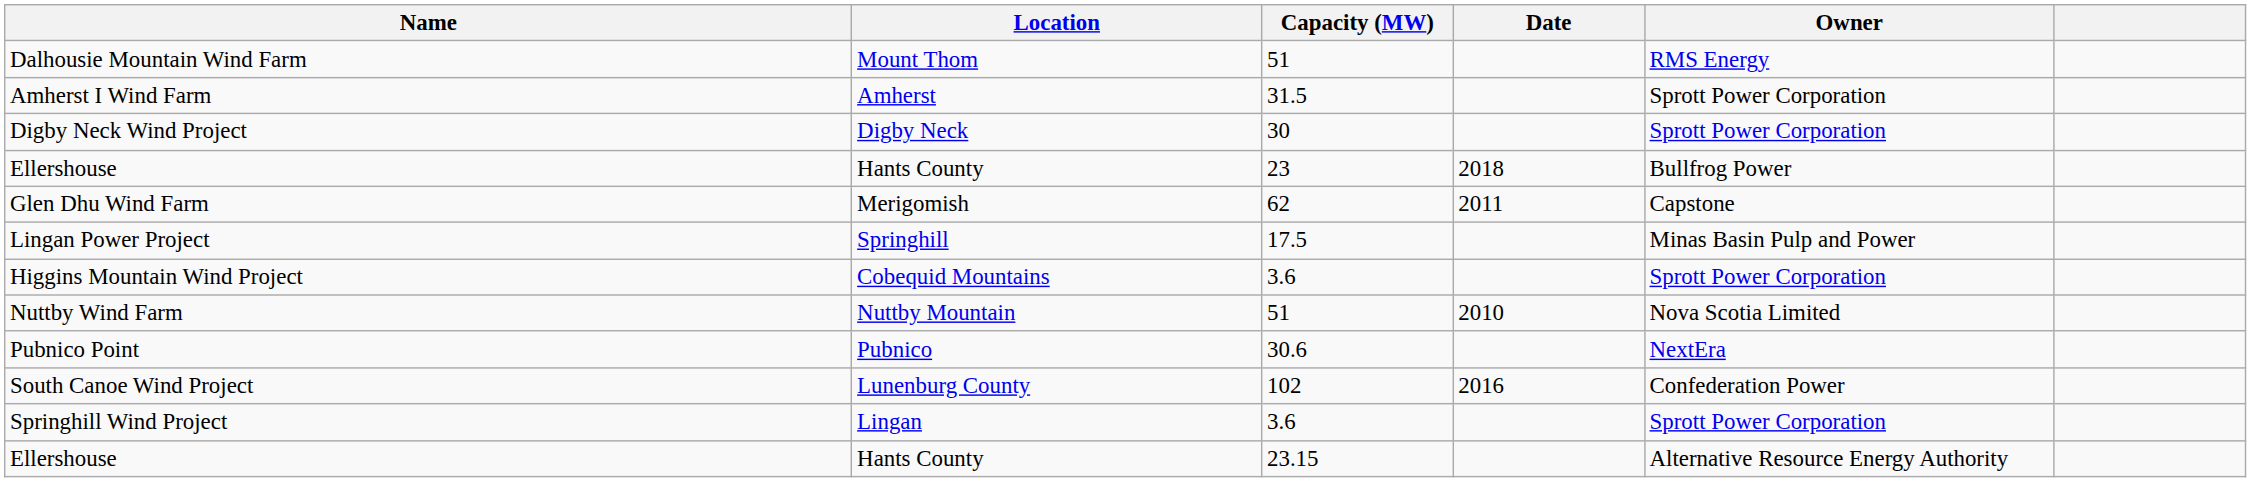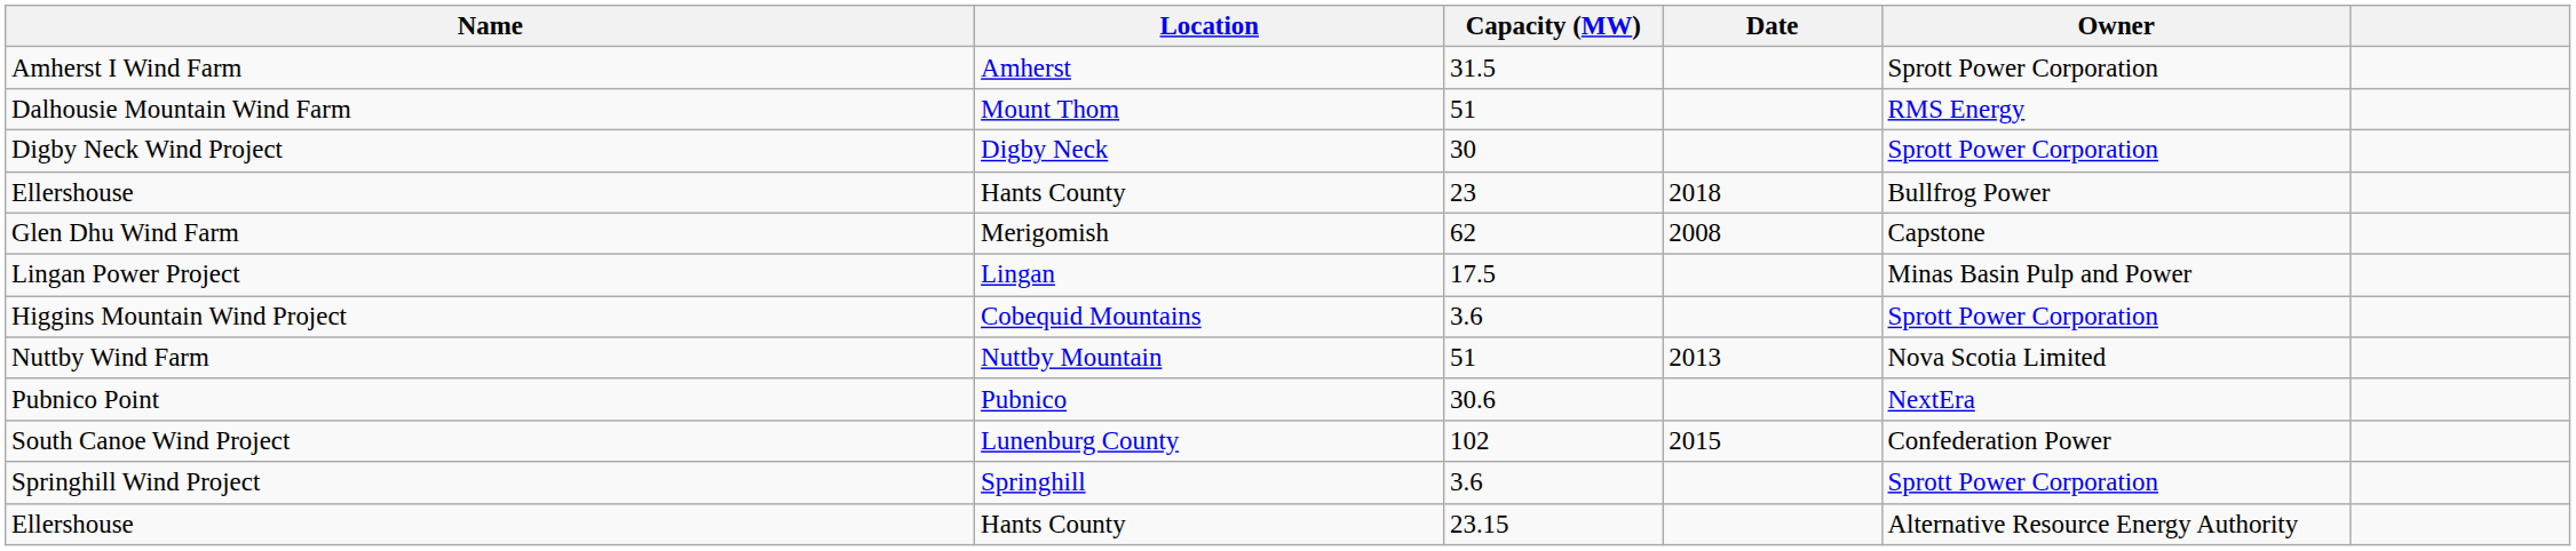rows swapped: Amherst I Wind Farm <-> Dalhousie Mountain Wind Farm
Glen Dhu Wind Farm | Date: 2011 -> 2008
Lingan Power Project | Location: Springhill -> Lingan
Nuttby Wind Farm | Date: 2010 -> 2013
South Canoe Wind Project | Date: 2016 -> 2015
Springhill Wind Project | Location: Lingan -> Springhill
